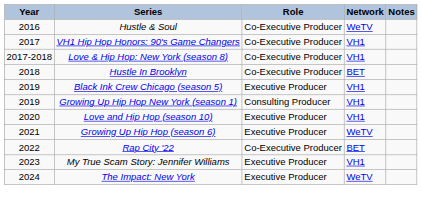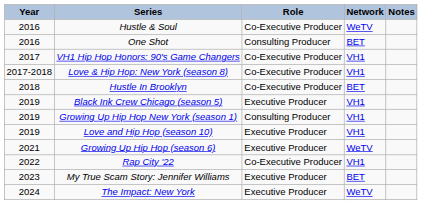+ row: 2016 | One Shot | Consulting Producer | BET
Love and Hip Hop (season 10) | Year: 2020 -> 2019
Rap City '22 | Network: BET -> VH1
My True Scam Story: Jennifer Williams | Network: VH1 -> BET
